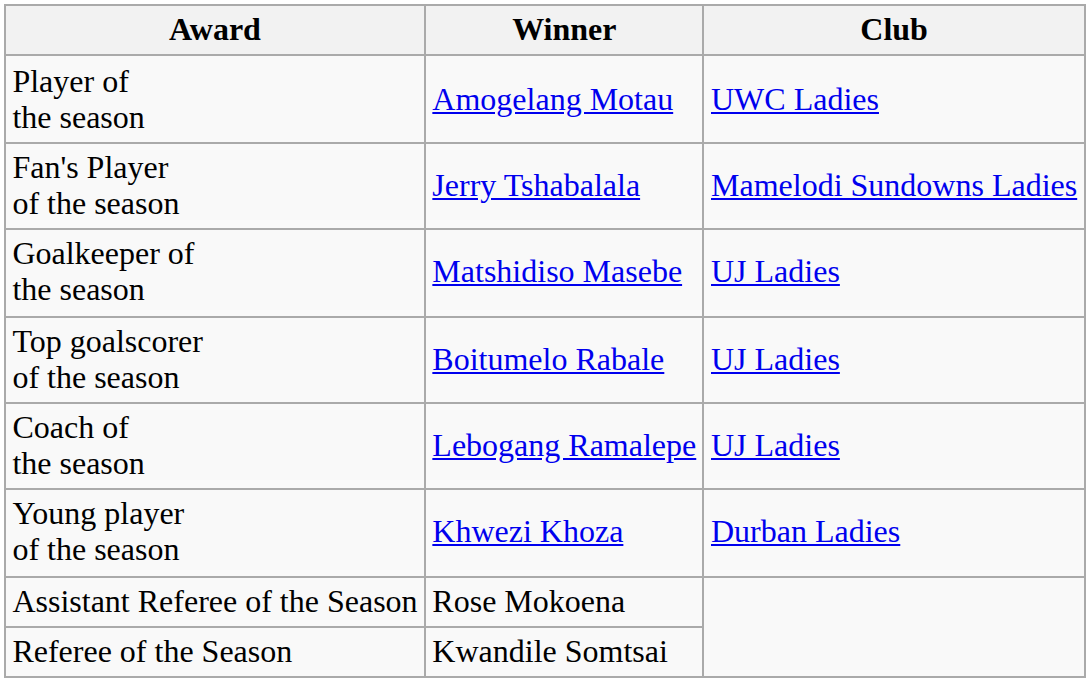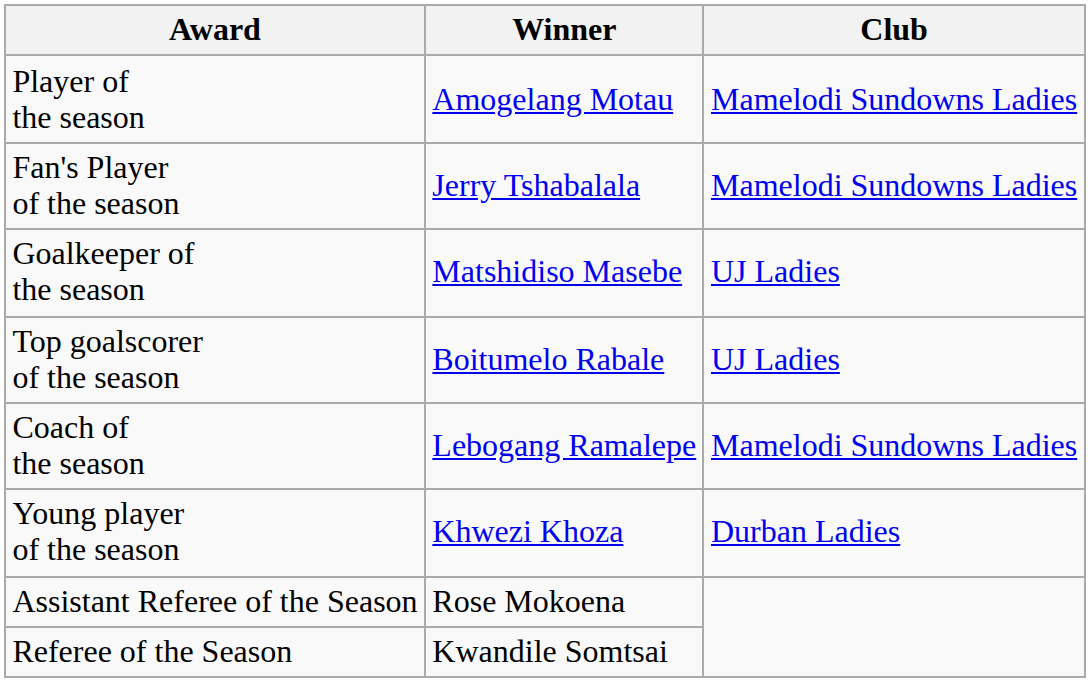Player of the season | Club: UWC Ladies -> Mamelodi Sundowns Ladies
Coach of the season | Club: UJ Ladies -> Mamelodi Sundowns Ladies
